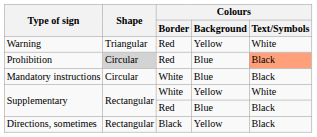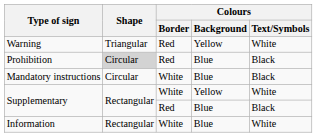Prohibition | Colours / Text/Symbols: lightsalmon background -> no background
- row: Directions, sometimes | Rectangular | Black | Yellow | Black
+ row: Information | Rectangular | White | Blue | White
